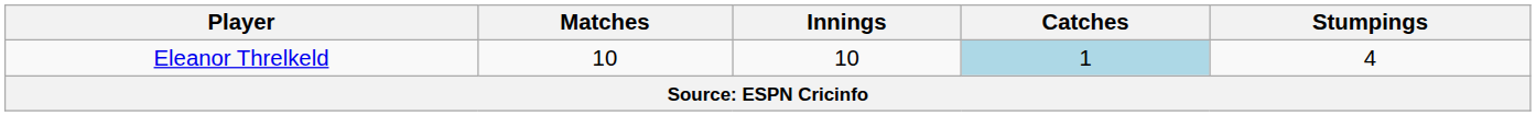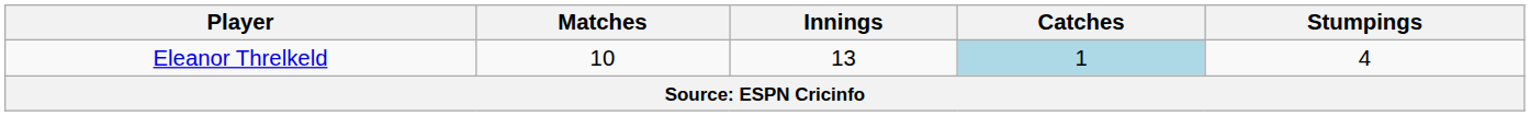Eleanor Threlkeld | Innings: 10 -> 13
